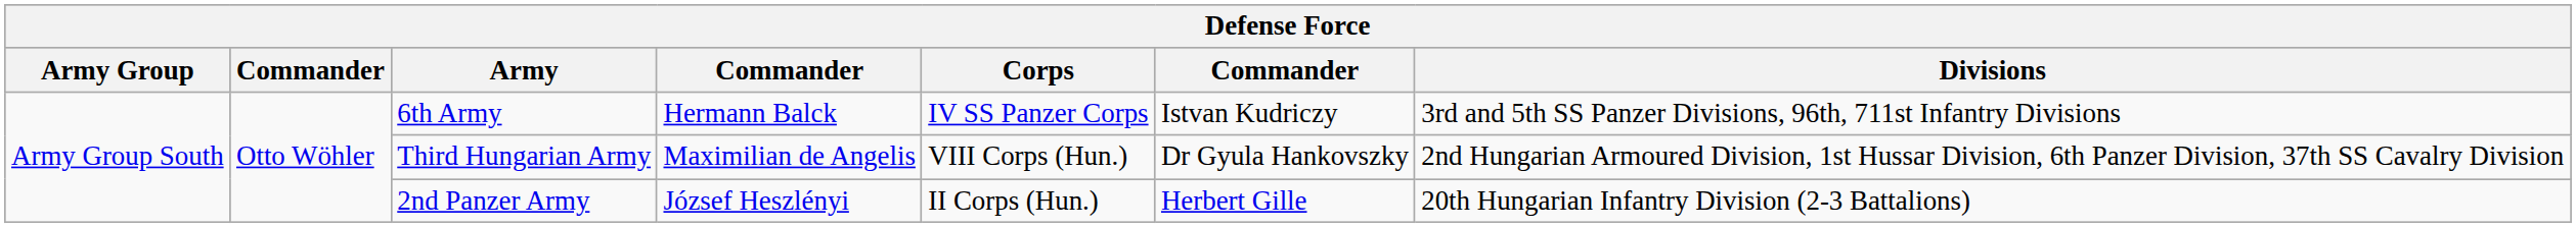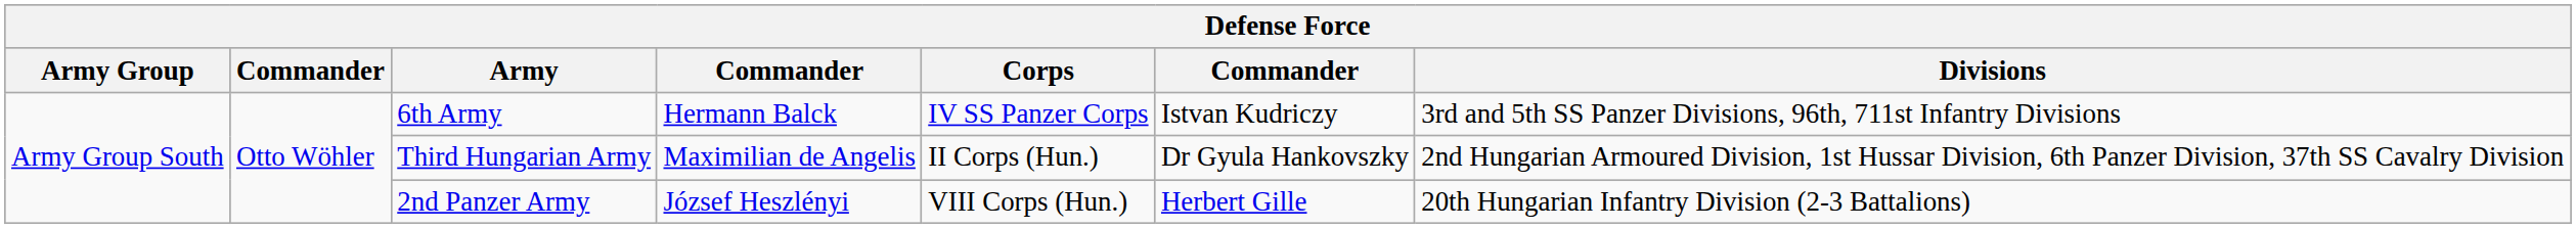Third Hungarian Army | Corps: VIII Corps (Hun.) -> II Corps (Hun.)
2nd Panzer Army | Corps: II Corps (Hun.) -> VIII Corps (Hun.)
